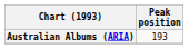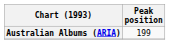Australian Albums (ARIA) | Peak position: 193 -> 199
